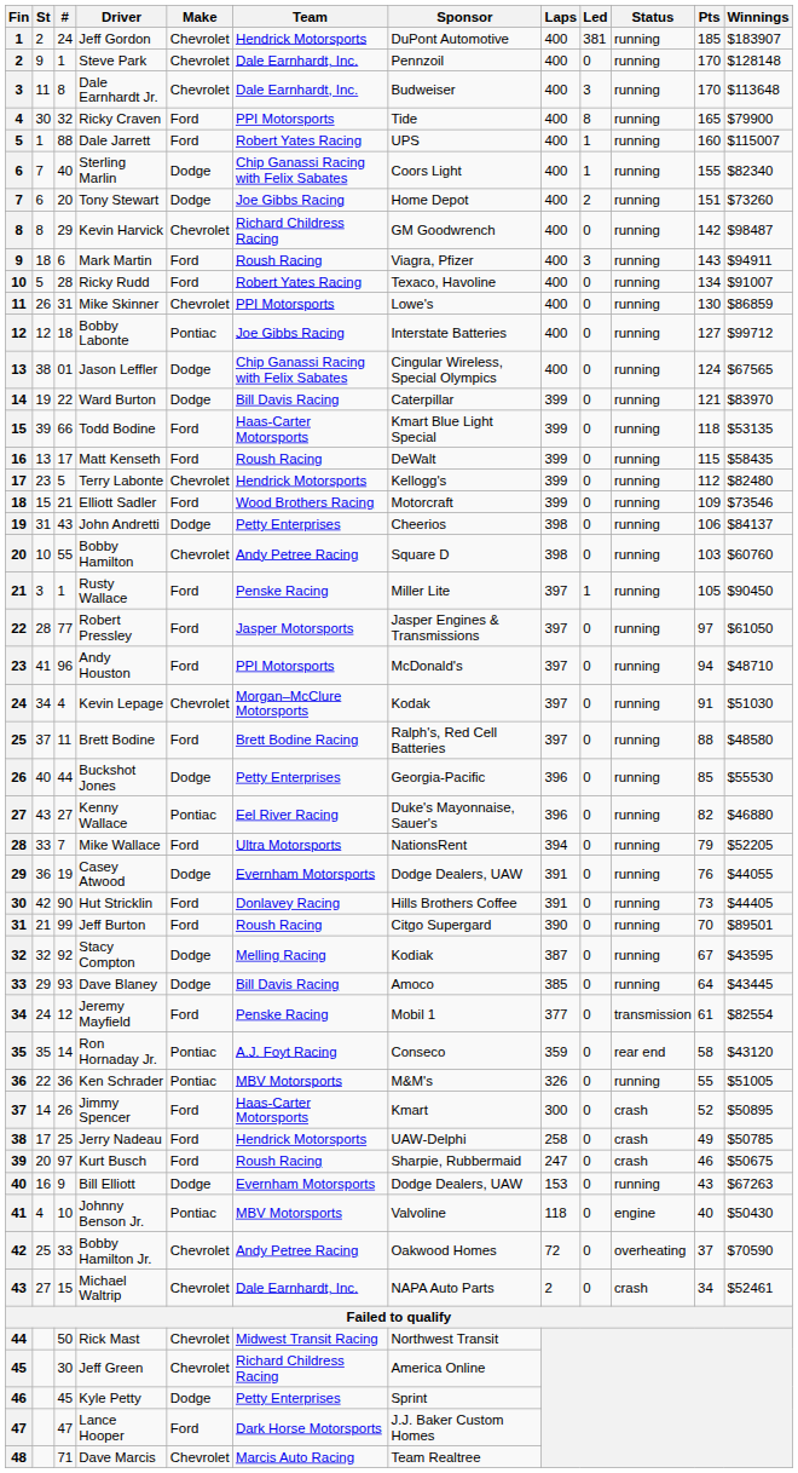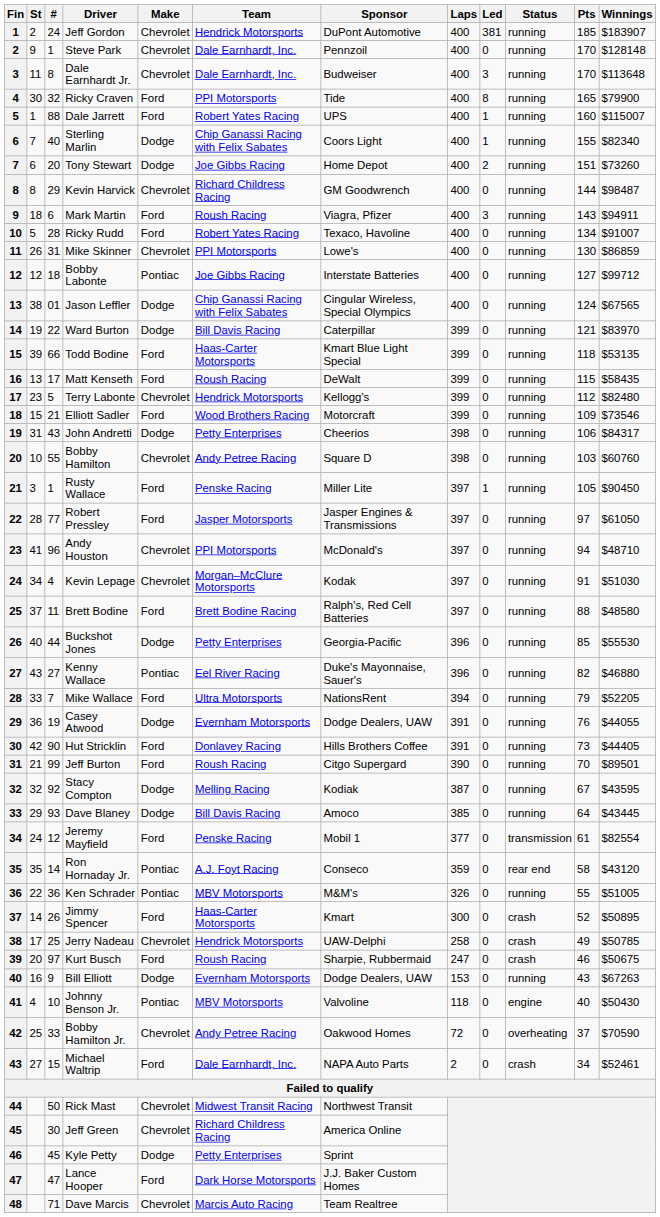Kevin Harvick | Pts: 142 -> 144
John Andretti | Winnings: $84137 -> $84317
Andy Houston | Make: Ford -> Chevrolet
Jerry Nadeau | Make: Ford -> Chevrolet
Michael Waltrip | Make: Chevrolet -> Ford
